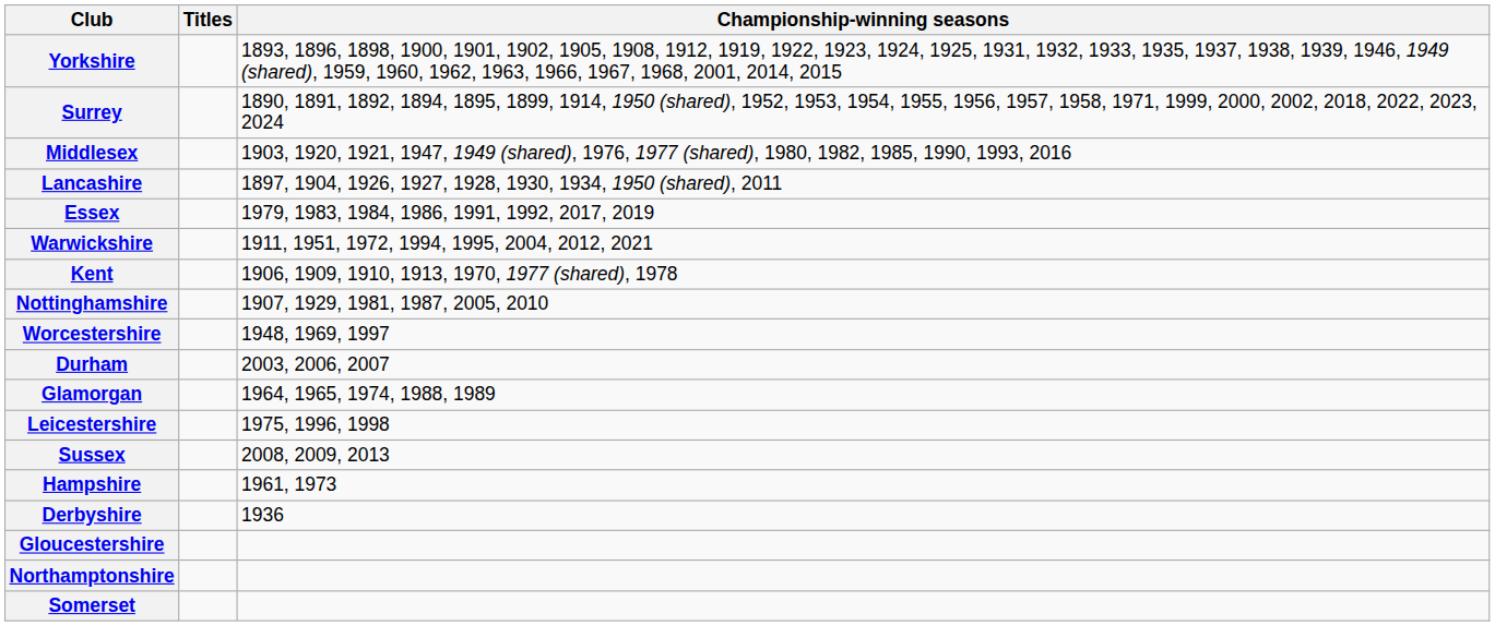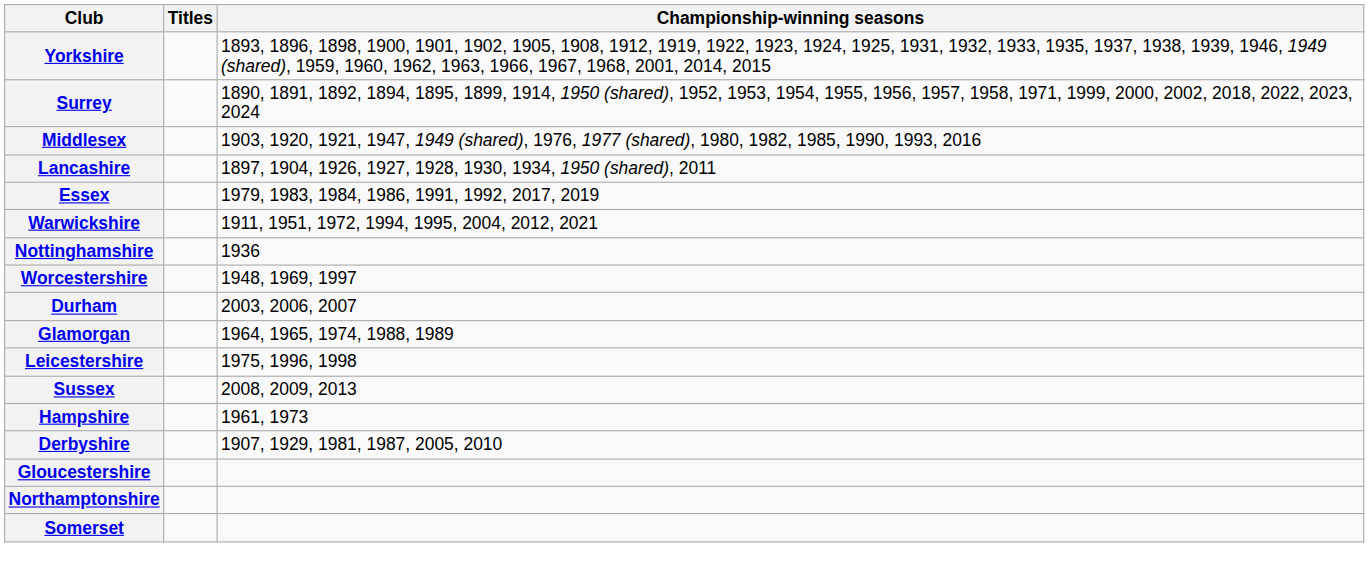- row: Kent | 1906, 1909, 1910, 1913, 1970, 1977 (shared), 1978
Nottinghamshire | Championship-winning seasons: 1907, 1929, 1981, 1987, 2005, 2010 -> 1936
Derbyshire | Championship-winning seasons: 1936 -> 1907, 1929, 1981, 1987, 2005, 2010
